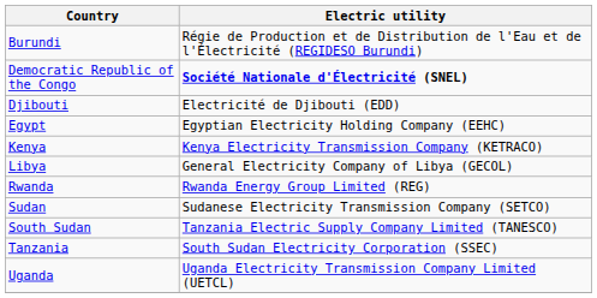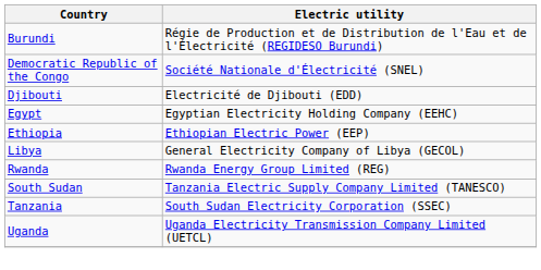Democratic Republic of the Congo | Electric utility: bold -> normal
+ row: Ethiopia | Ethiopian Electric Power (EEP)
- row: Kenya | Kenya Electricity Transmission Company (KETRACO)
- row: Sudan | Sudanese Electricity Transmission Company (SETCO)
